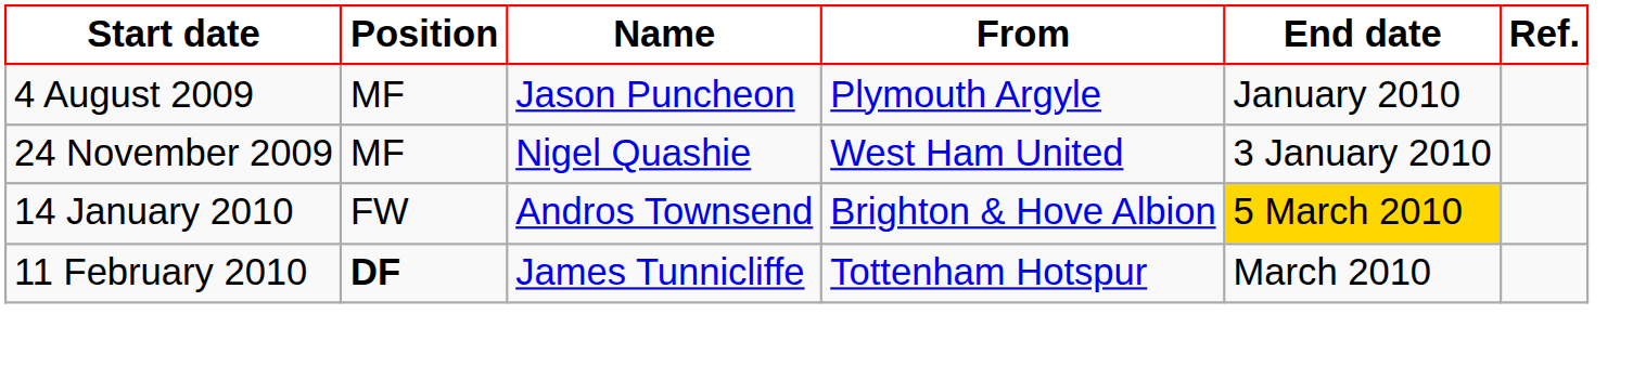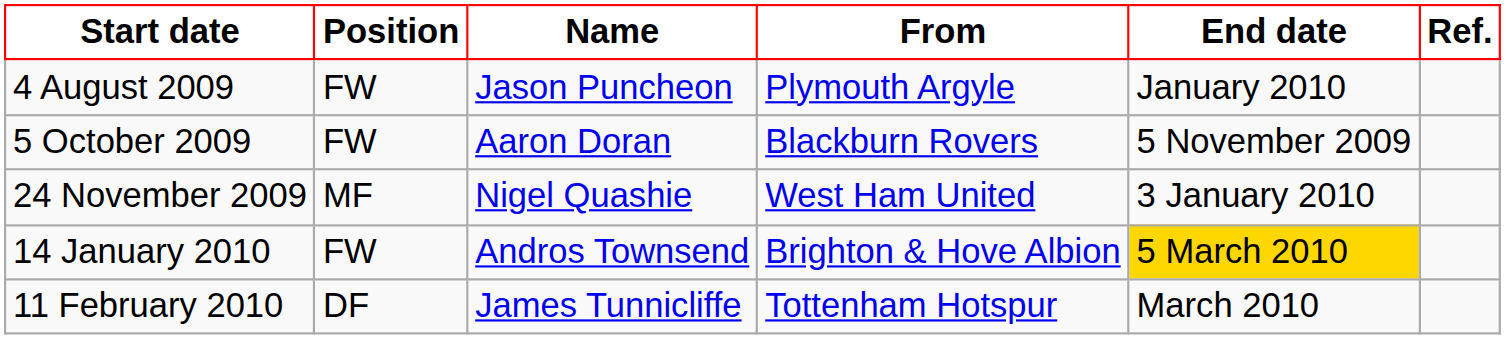4 August 2009 | Position: MF -> FW
+ row: 5 October 2009 | FW | Aaron Doran | Blackburn Rovers | 5 November 2009
11 February 2010 | Position: bold -> normal
